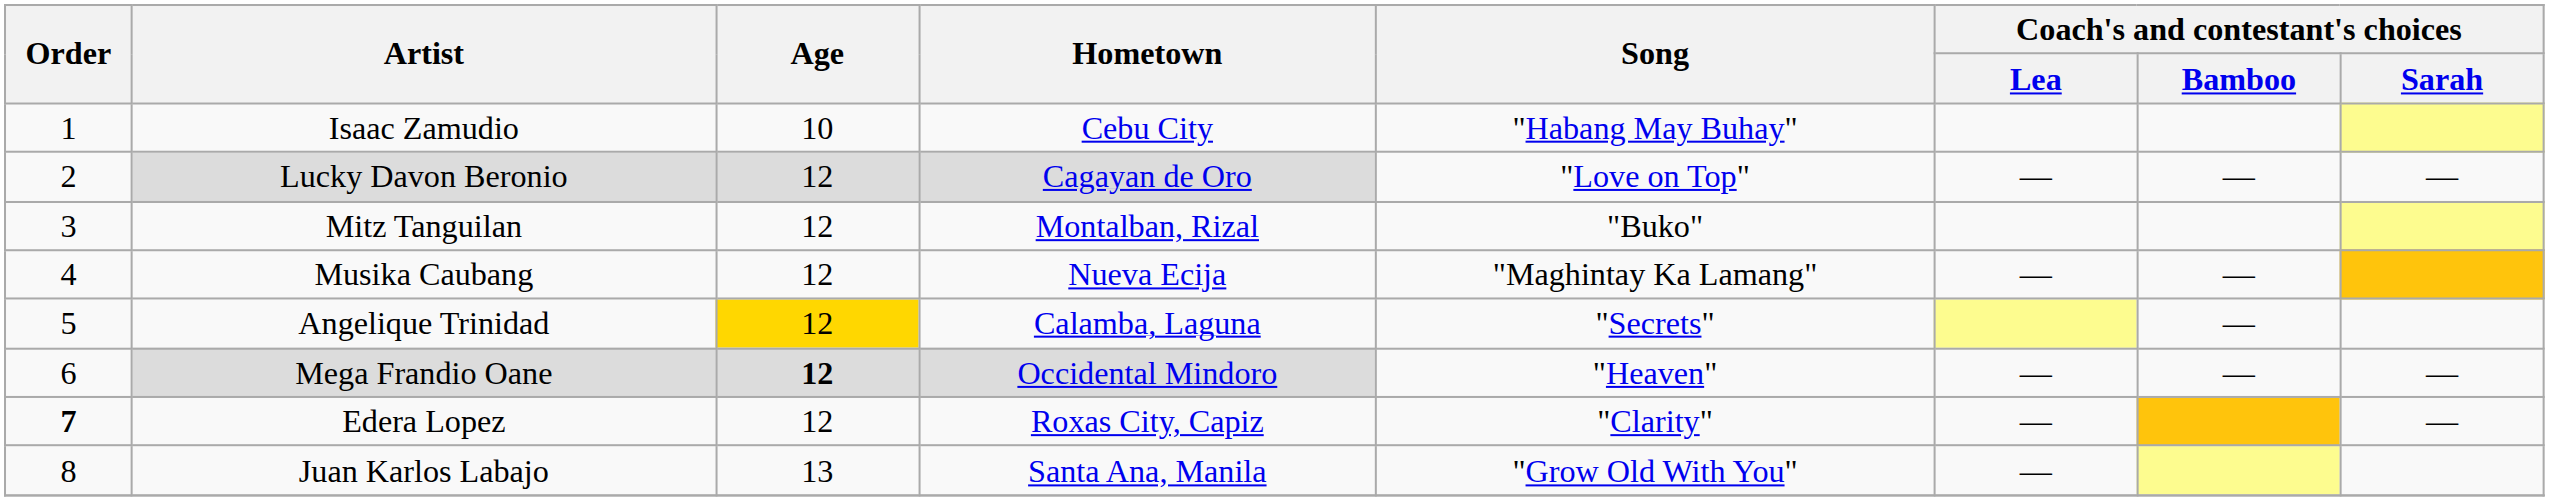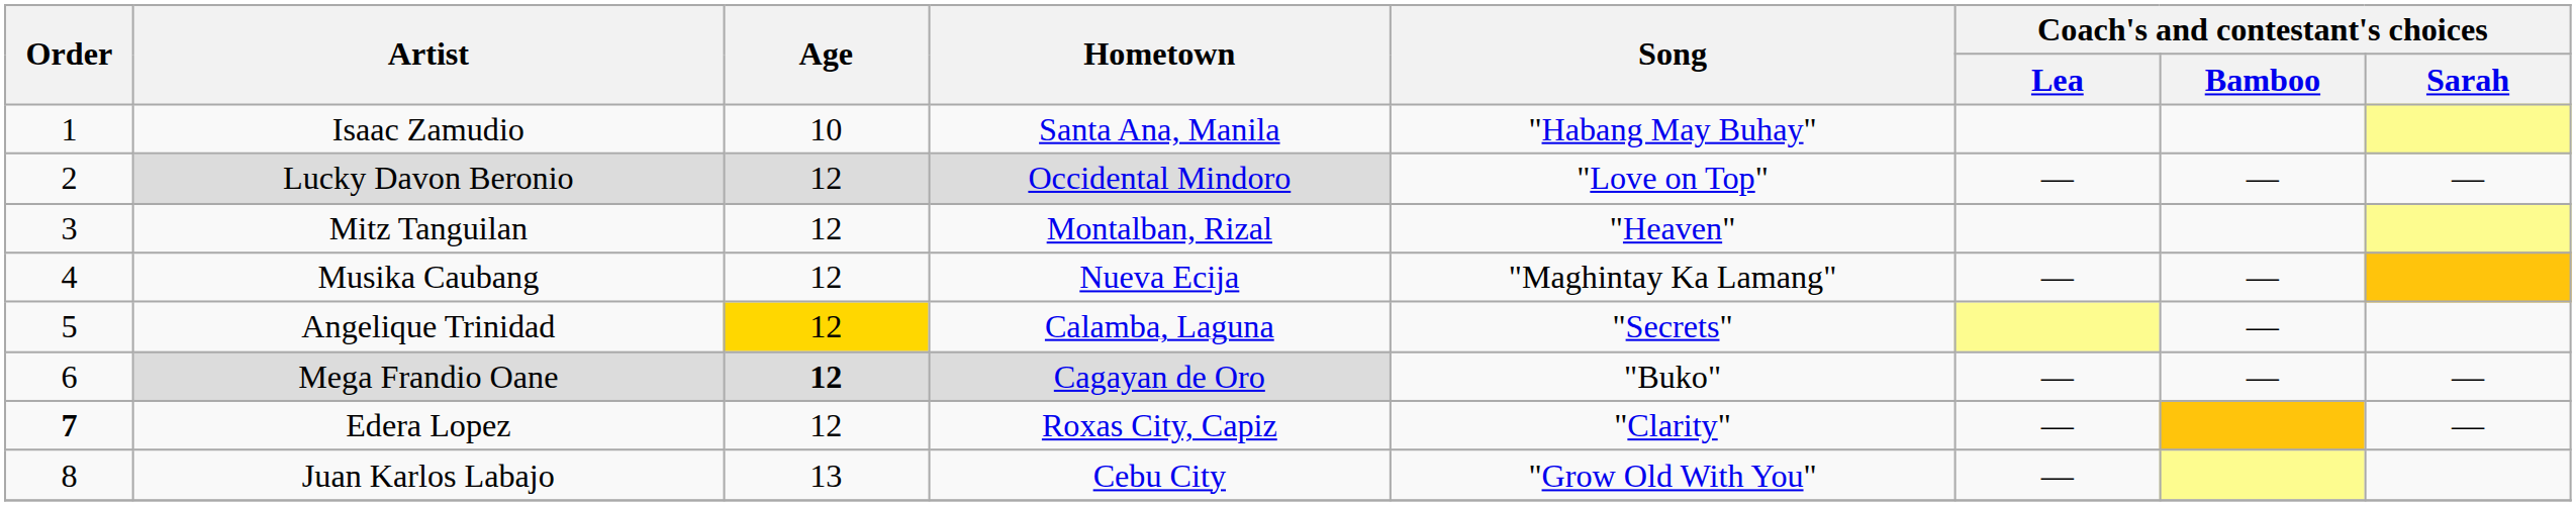Isaac Zamudio | Hometown: Cebu City -> Santa Ana, Manila
Lucky Davon Beronio | Hometown: Cagayan de Oro -> Occidental Mindoro
Mitz Tanguilan | Song: "Buko" -> "Heaven"
Mega Frandio Oane | Hometown: Occidental Mindoro -> Cagayan de Oro
Mega Frandio Oane | Song: "Heaven" -> "Buko"
Juan Karlos Labajo | Hometown: Santa Ana, Manila -> Cebu City
